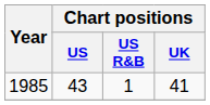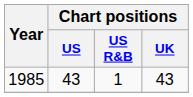1985 | Chart positions / UK: 41 -> 43
